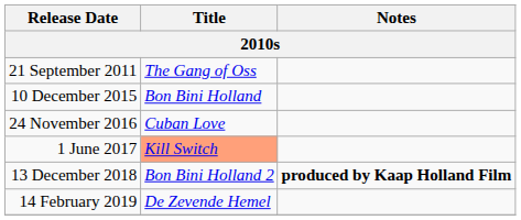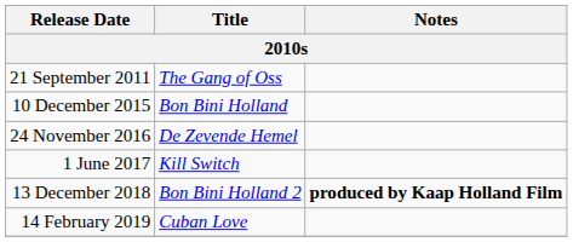24 November 2016 | Title: Cuban Love -> De Zevende Hemel
1 June 2017 | Title: lightsalmon background -> no background
14 February 2019 | Title: De Zevende Hemel -> Cuban Love
